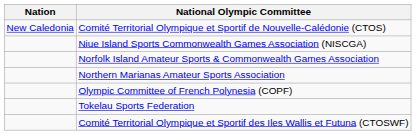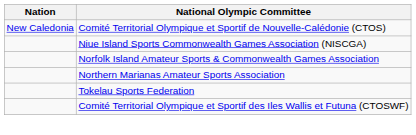- row: Olympic Committee of French Polynesia (COPF)
